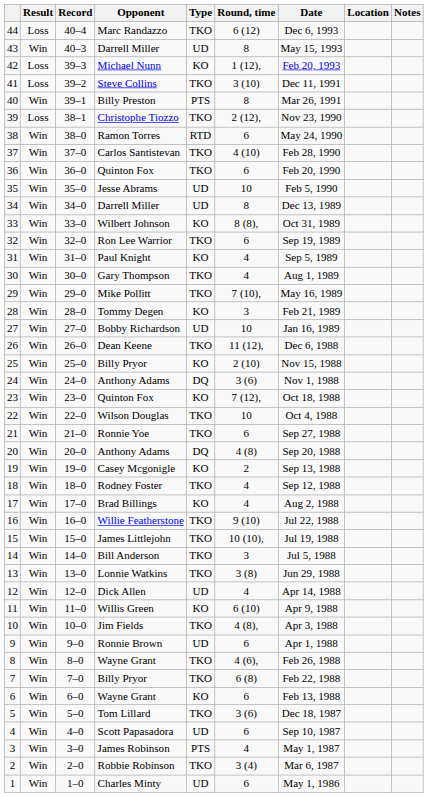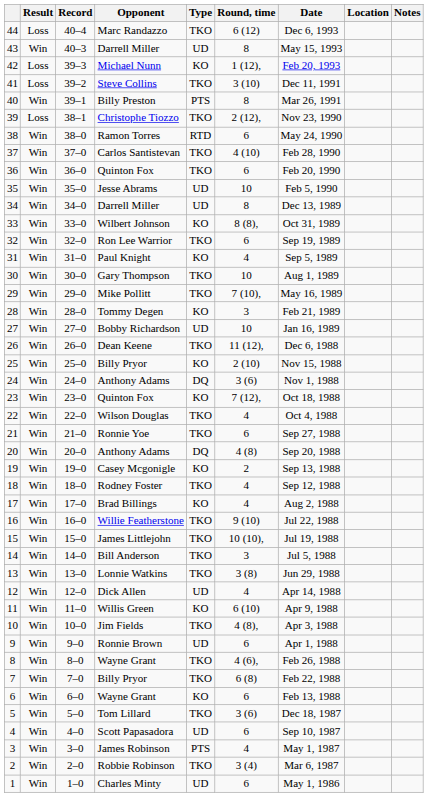30 | Round, time: 4 -> 10
22 | Round, time: 10 -> 4
